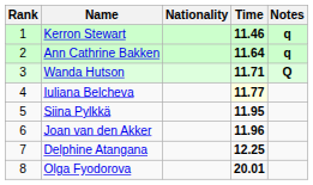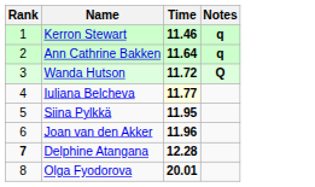- column: Nationality
Wanda Hutson | Time: 11.71 -> 11.72
Delphine Atangana | Rank: normal -> bold
Delphine Atangana | Time: 12.25 -> 12.28
